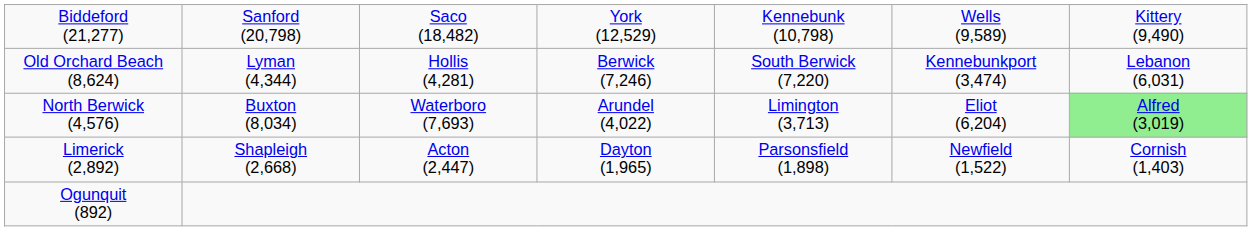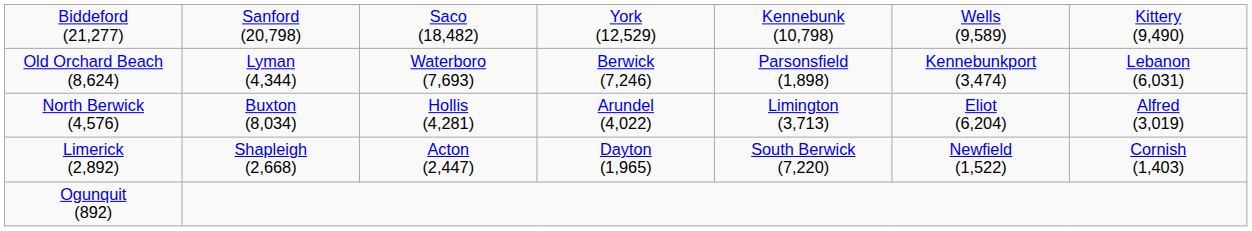Old Orchard Beach (8,624) | column 3: Hollis (4,281) -> Waterboro (7,693)
Old Orchard Beach (8,624) | column 5: South Berwick (7,220) -> Parsonsfield (1,898)
North Berwick (4,576) | column 3: Waterboro (7,693) -> Hollis (4,281)
North Berwick (4,576) | column 7: lightgreen background -> no background
Limerick (2,892) | column 5: Parsonsfield (1,898) -> South Berwick (7,220)
